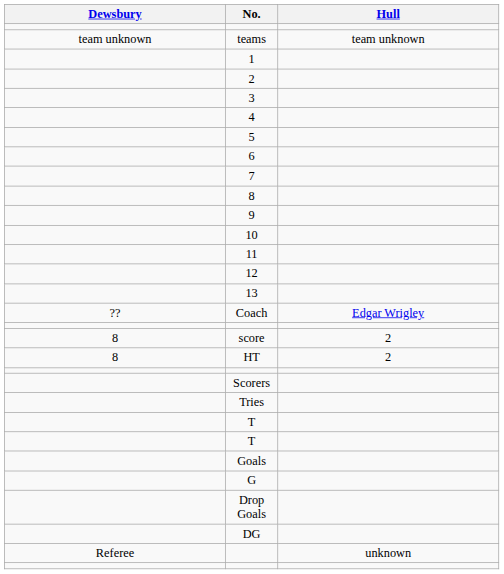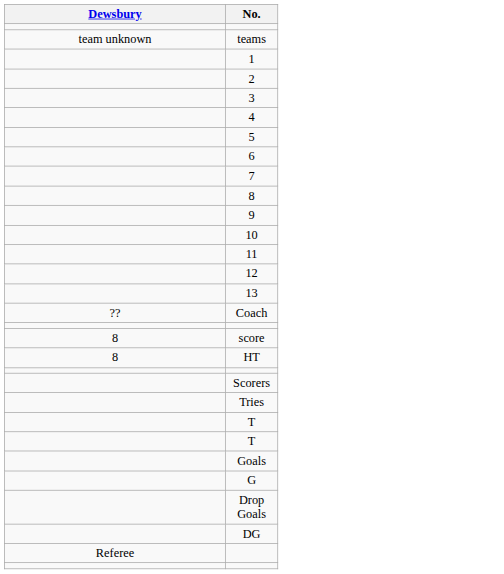- column: Hull | team unknown | Edgar Wrigley | 2 | 2 | unknown
